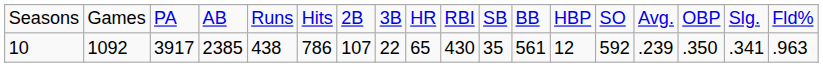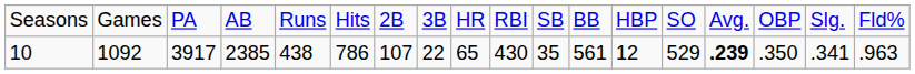10 | column 14: 592 -> 529
10 | column 15: normal -> bold
